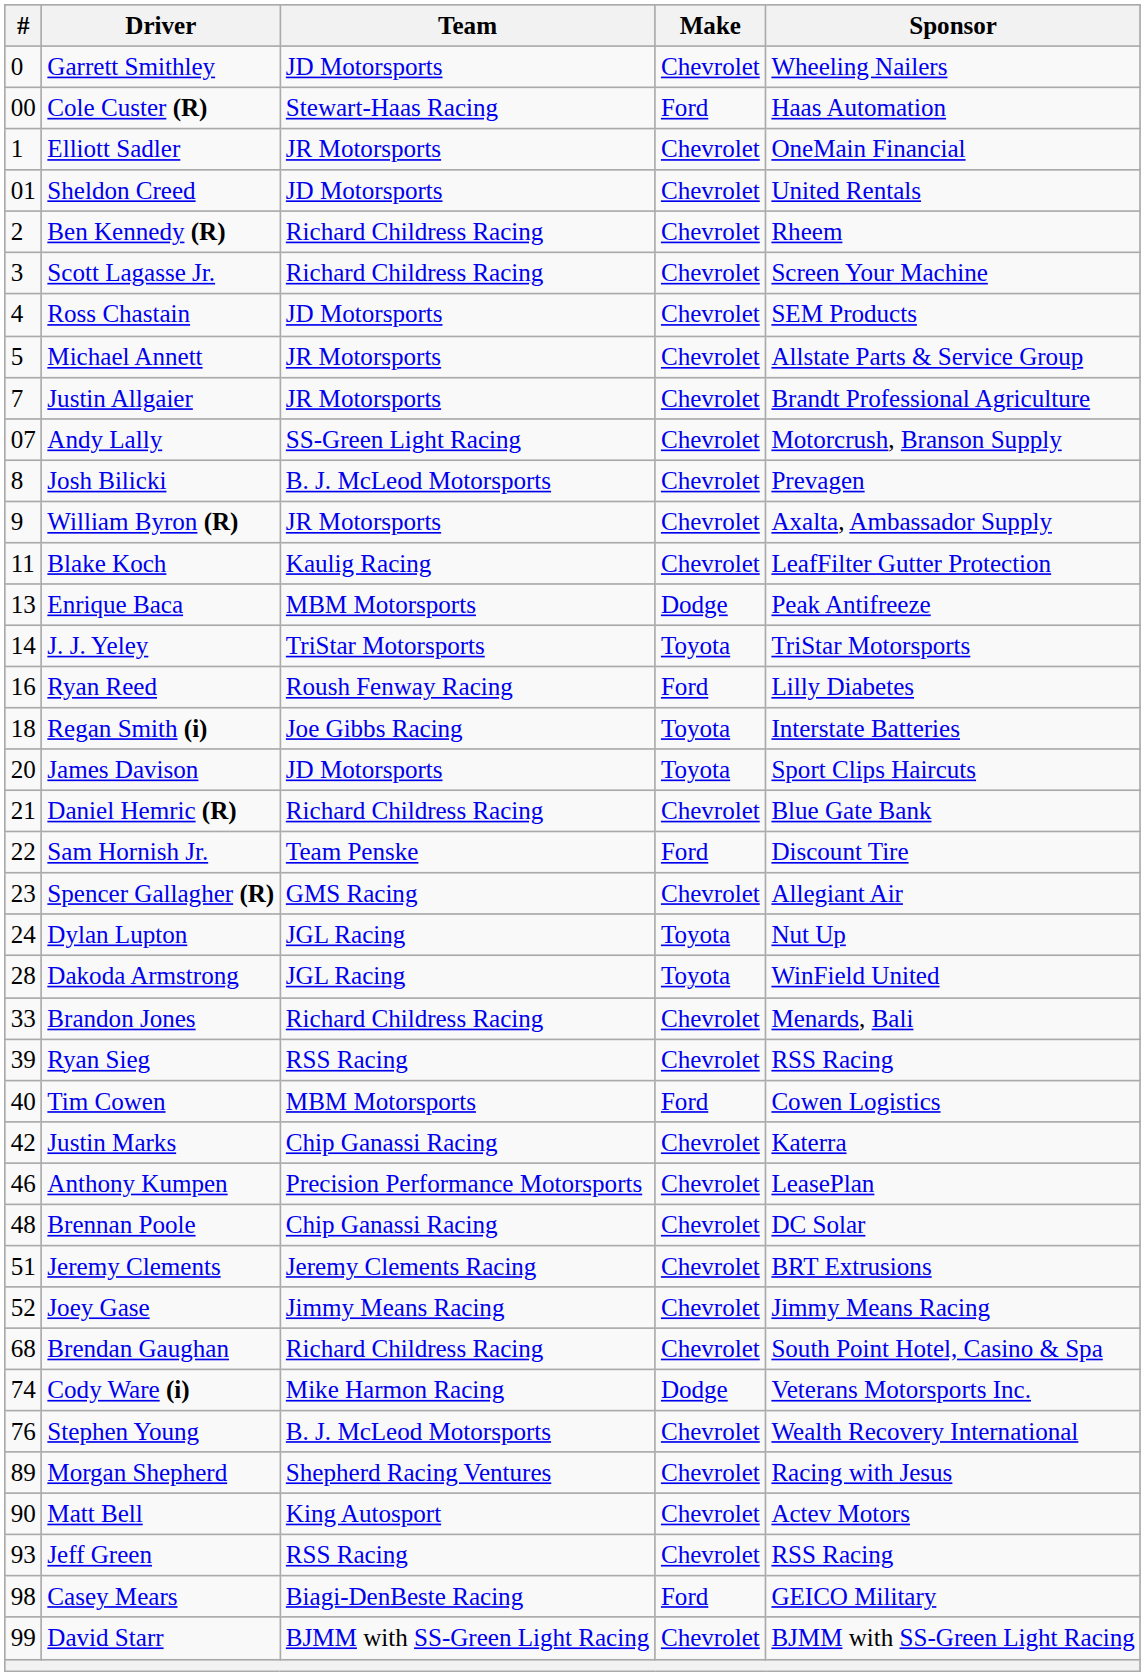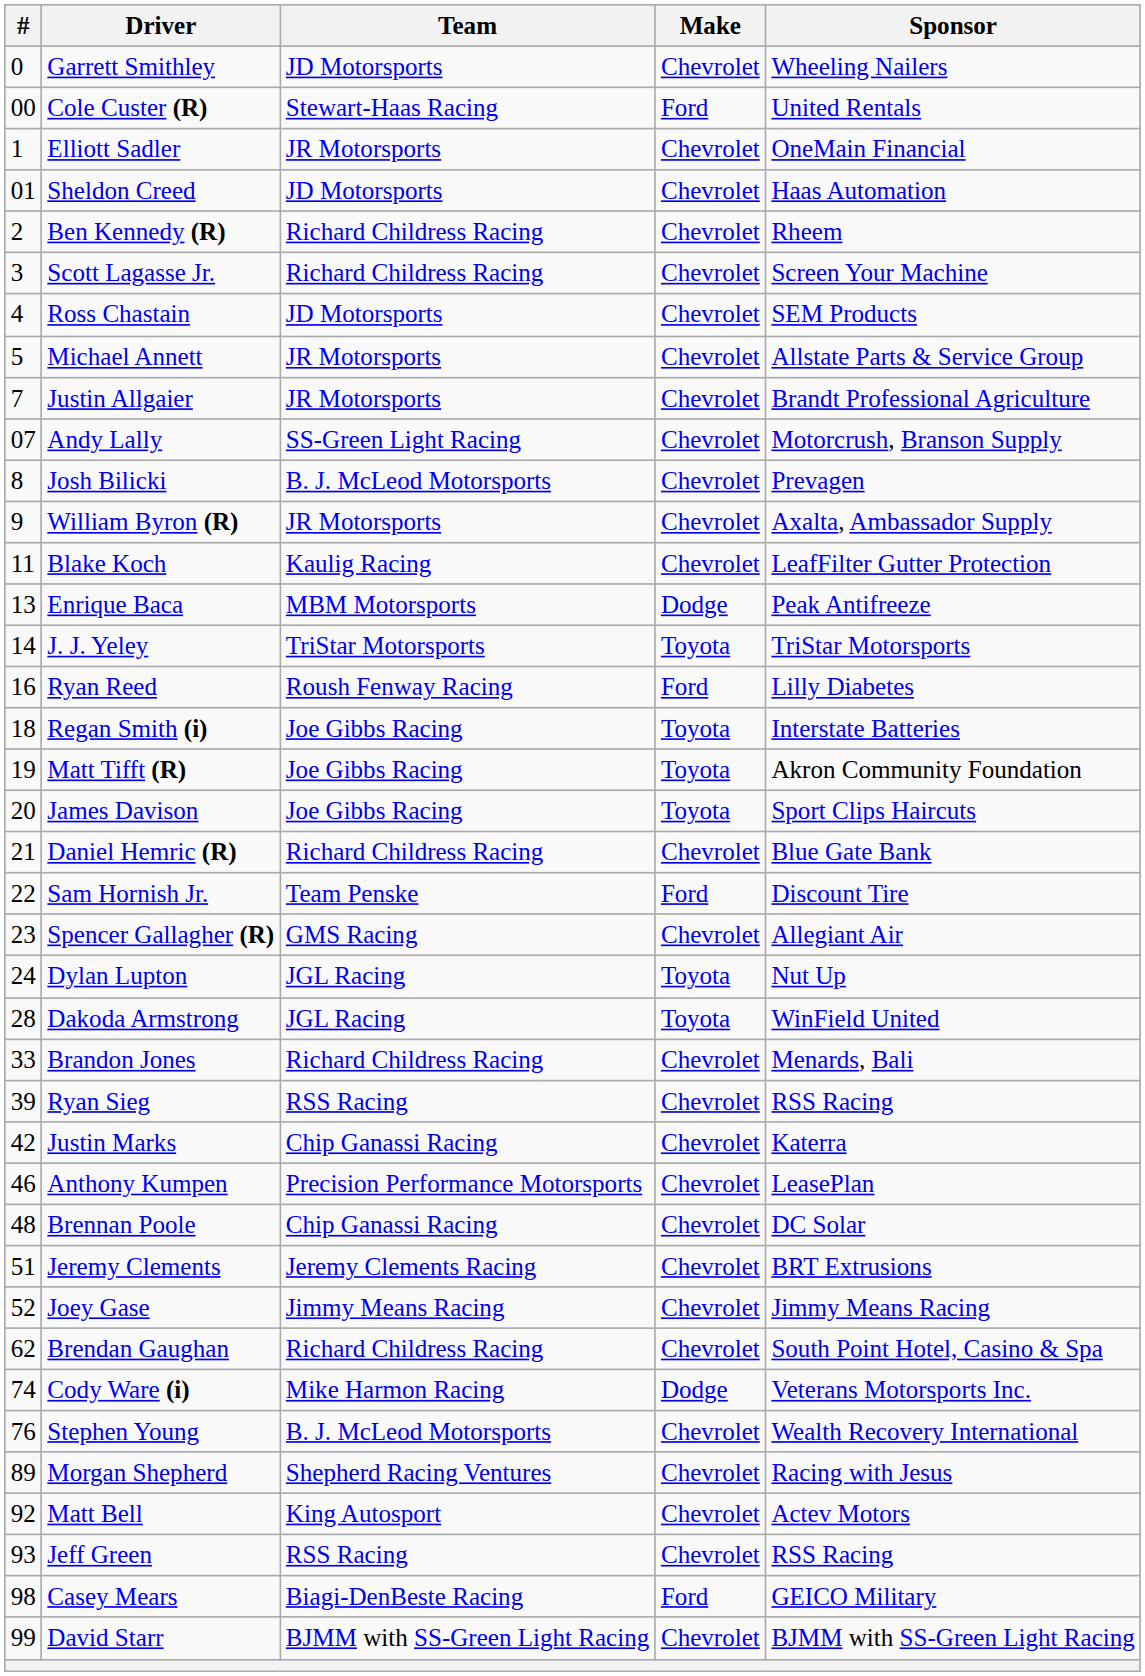Cole Custer (R) | Sponsor: Haas Automation -> United Rentals
Sheldon Creed | Sponsor: United Rentals -> Haas Automation
+ row: 19 | Matt Tifft (R) | Joe Gibbs Racing | Toyota | Akron Community Foundation
James Davison | Team: JD Motorsports -> Joe Gibbs Racing
- row: 40 | Tim Cowen | MBM Motorsports | Ford | Cowen Logistics
Brendan Gaughan | #: 68 -> 62
Matt Bell | #: 90 -> 92
